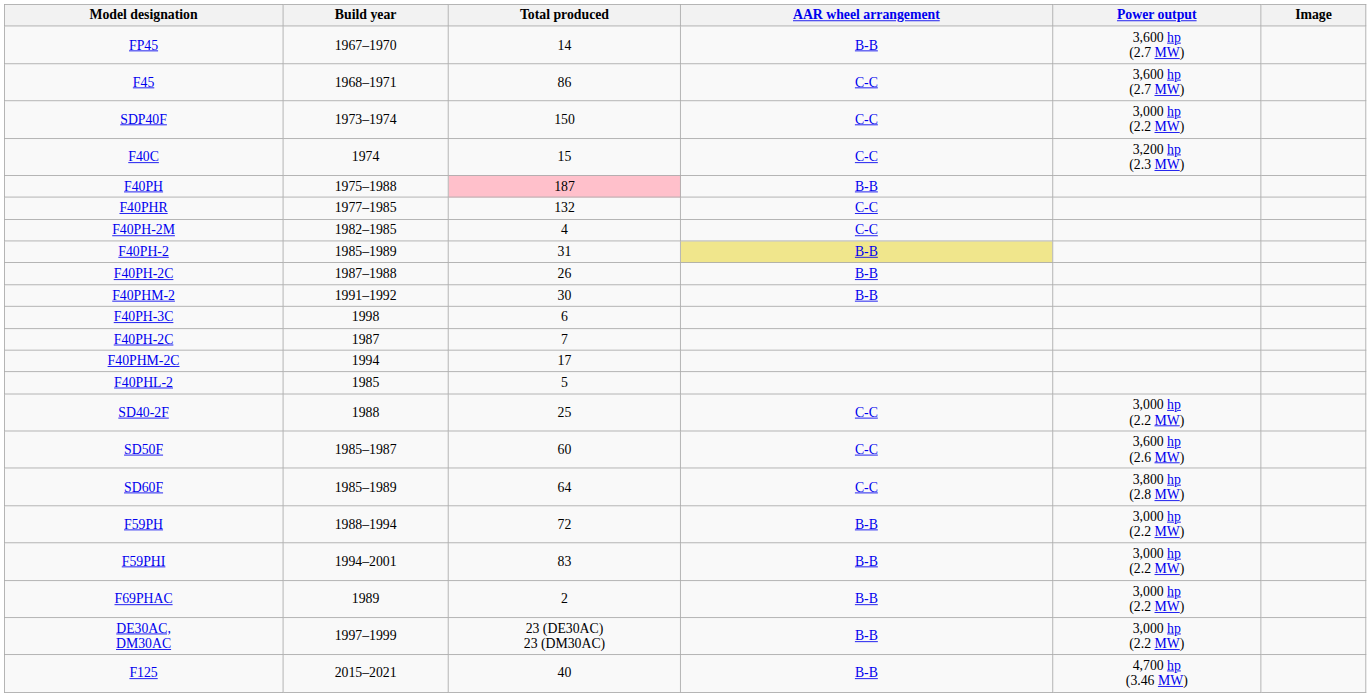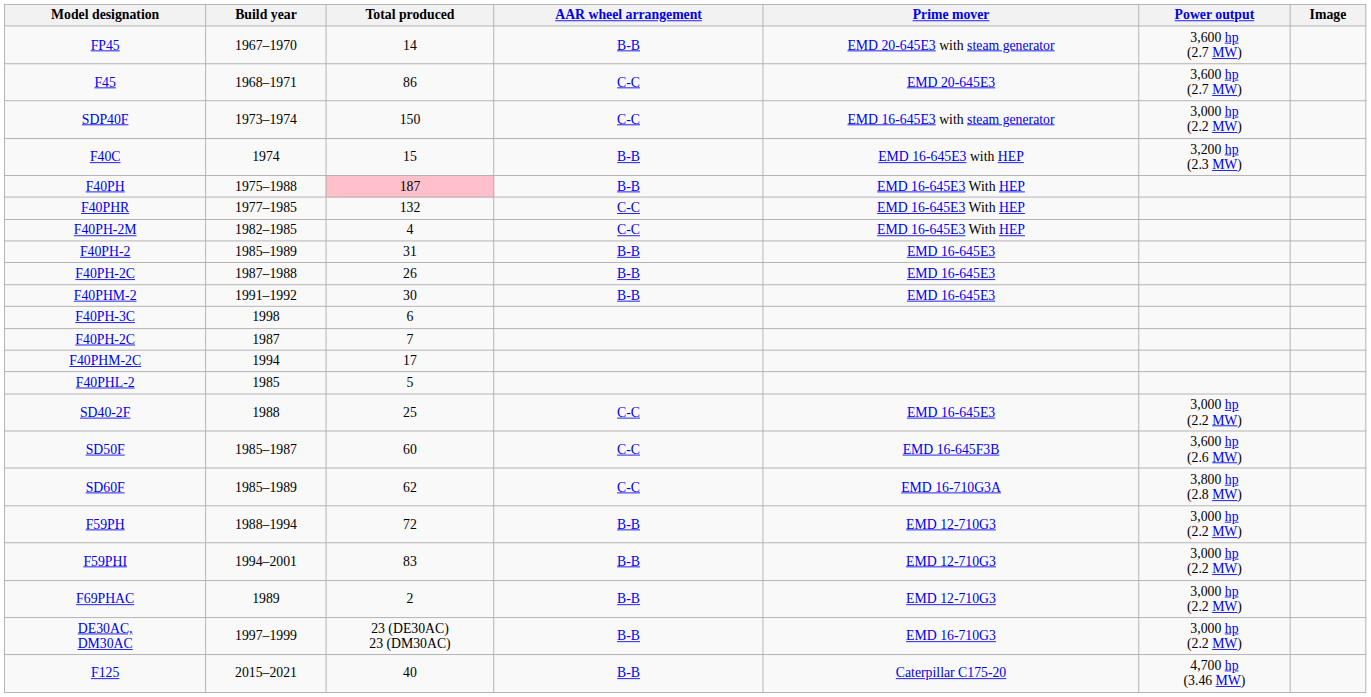+ column: Prime mover | EMD 20-645E3 with steam generator | EMD 20-645E3 | EMD 16-645E3 with steam generator | EMD 16-645E3 with HEP | EMD 16-645E3 With HEP | EMD 16-645E3 With HEP | EMD 16-645E3 With HEP | EMD 16-645E3 | EMD 16-645E3 | EMD 16-645E3 | EMD 16-645E3 | EMD 16-645F3B | EMD 16-710G3A | EMD 12-710G3 | EMD 12-710G3 | EMD 12-710G3 | EMD 16-710G3 | Caterpillar C175-20
F40C | AAR wheel arrangement: C-C -> B-B
F40PH-2 | AAR wheel arrangement: khaki background -> no background
SD60F | Total produced: 64 -> 62
